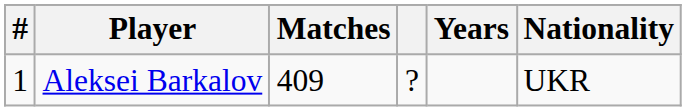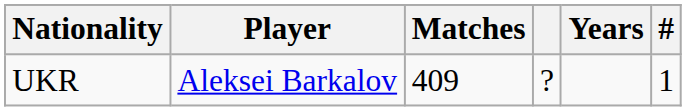columns swapped: # <-> Nationality
